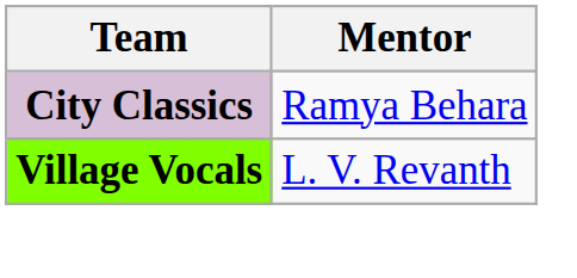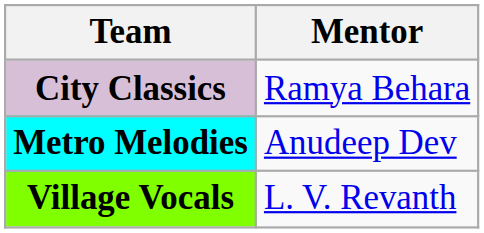+ row: Metro Melodies | Anudeep Dev
